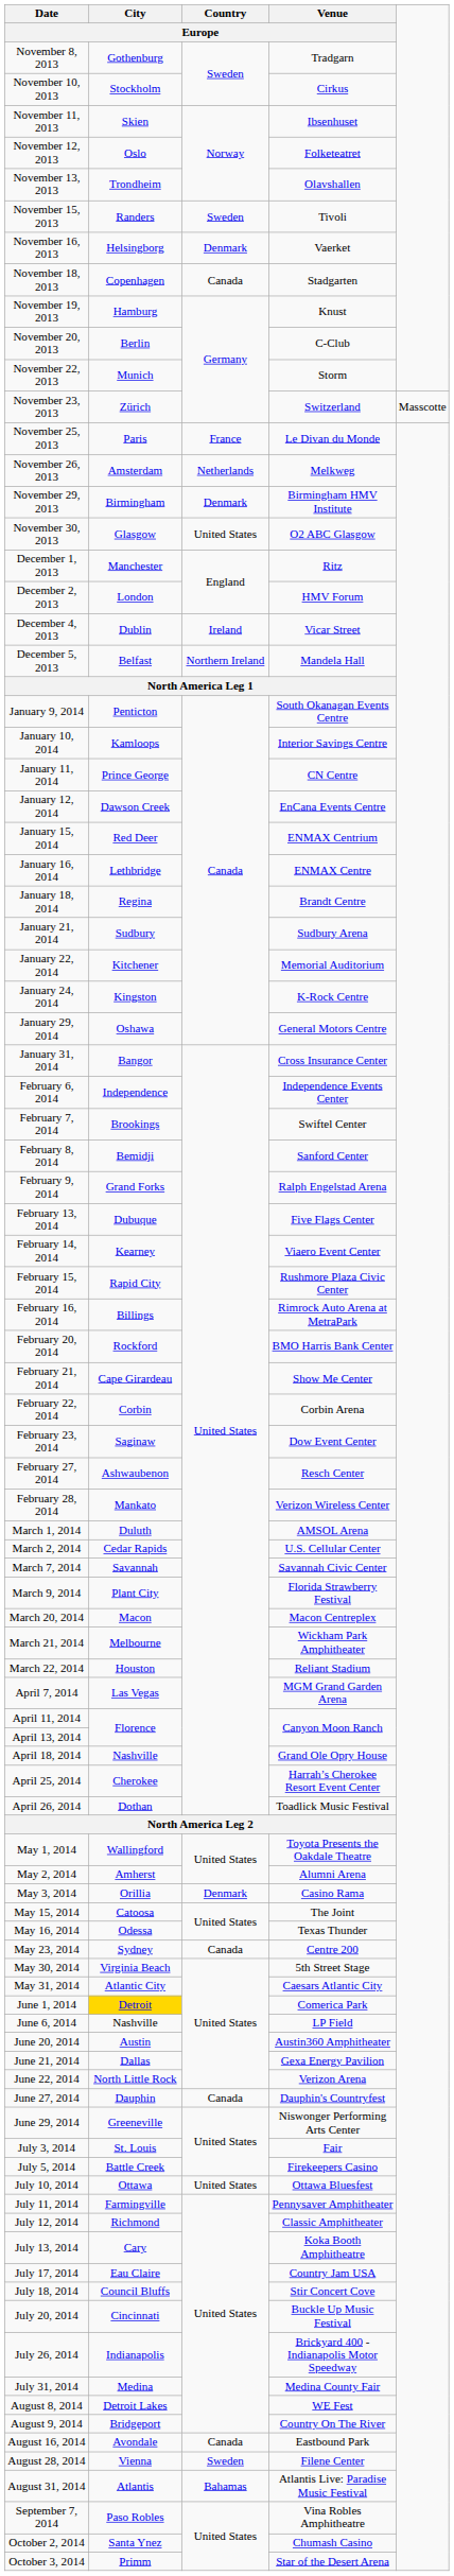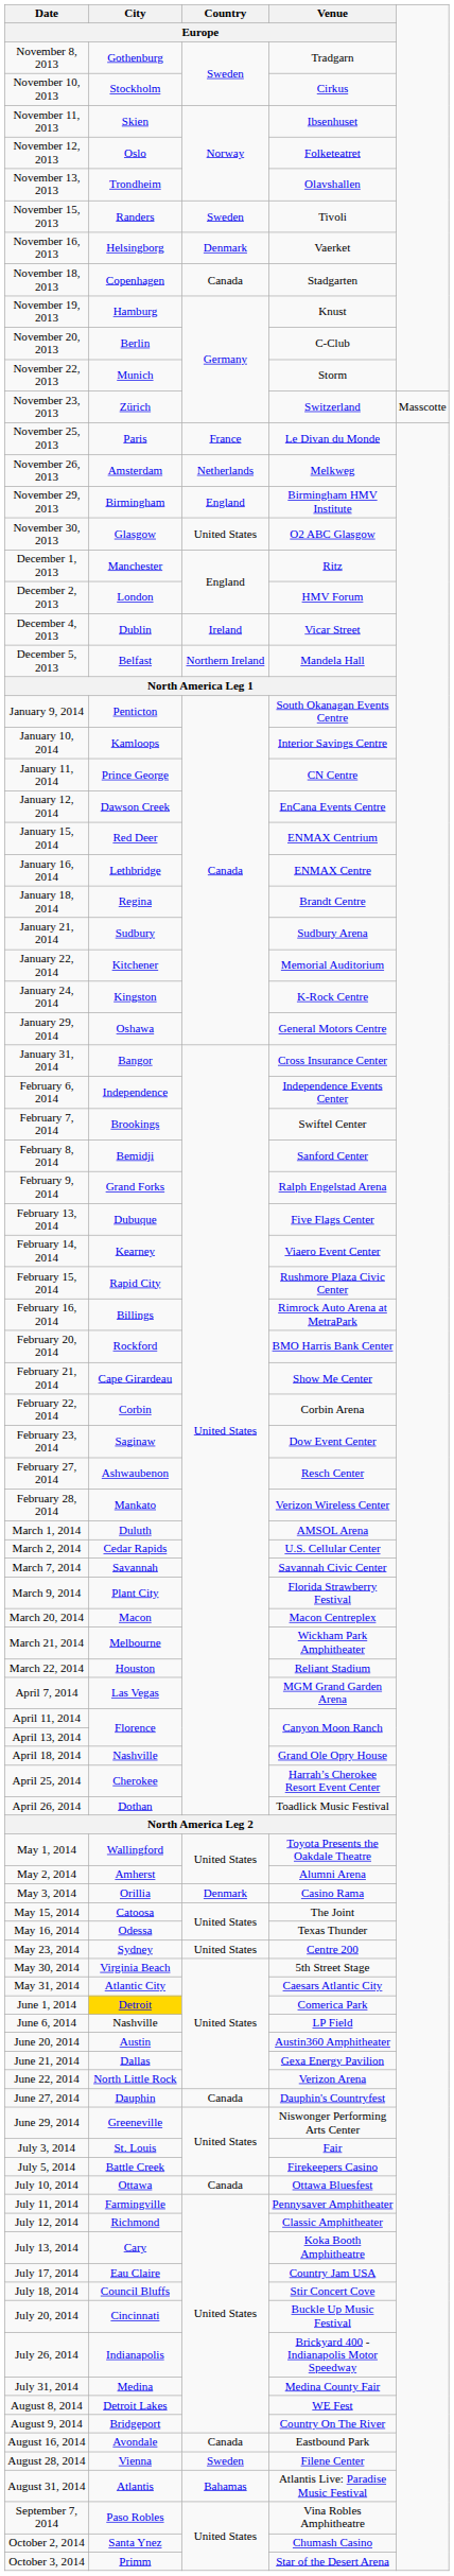November 29, 2013 | Country / Europe: Denmark -> England
May 23, 2014 | Country / Europe: Canada -> United States
July 10, 2014 | Country / Europe: United States -> Canada
